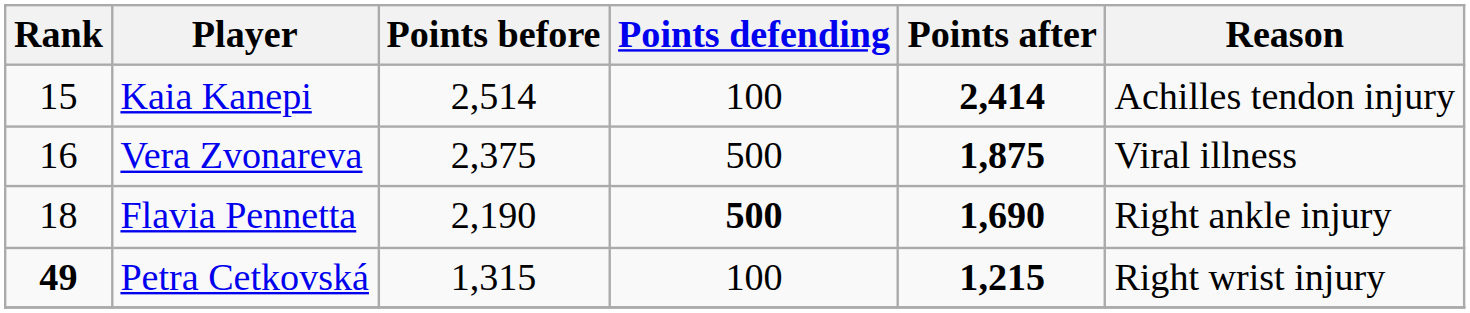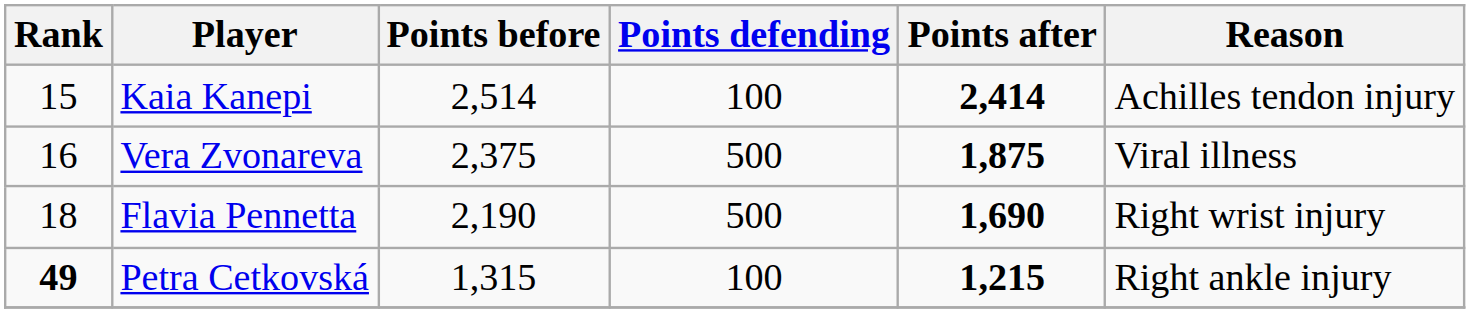Flavia Pennetta | Points defending: bold -> normal
Flavia Pennetta | Reason: Right ankle injury -> Right wrist injury
Petra Cetkovská | Reason: Right wrist injury -> Right ankle injury
